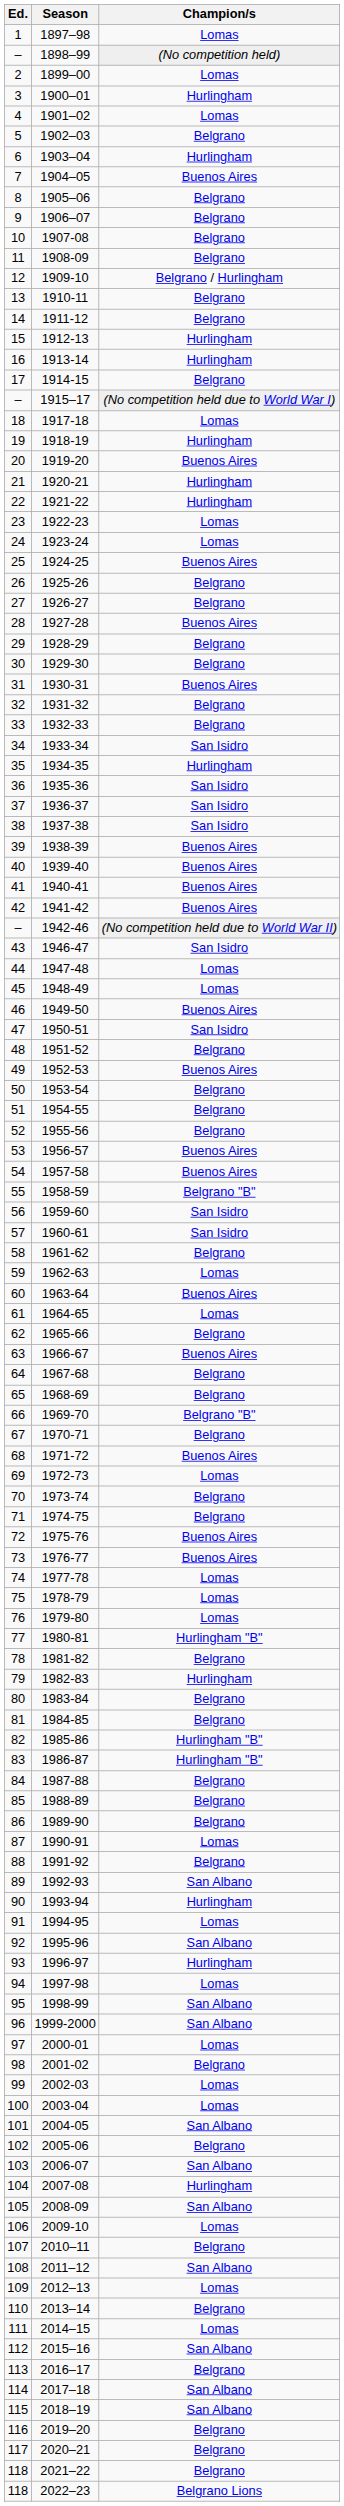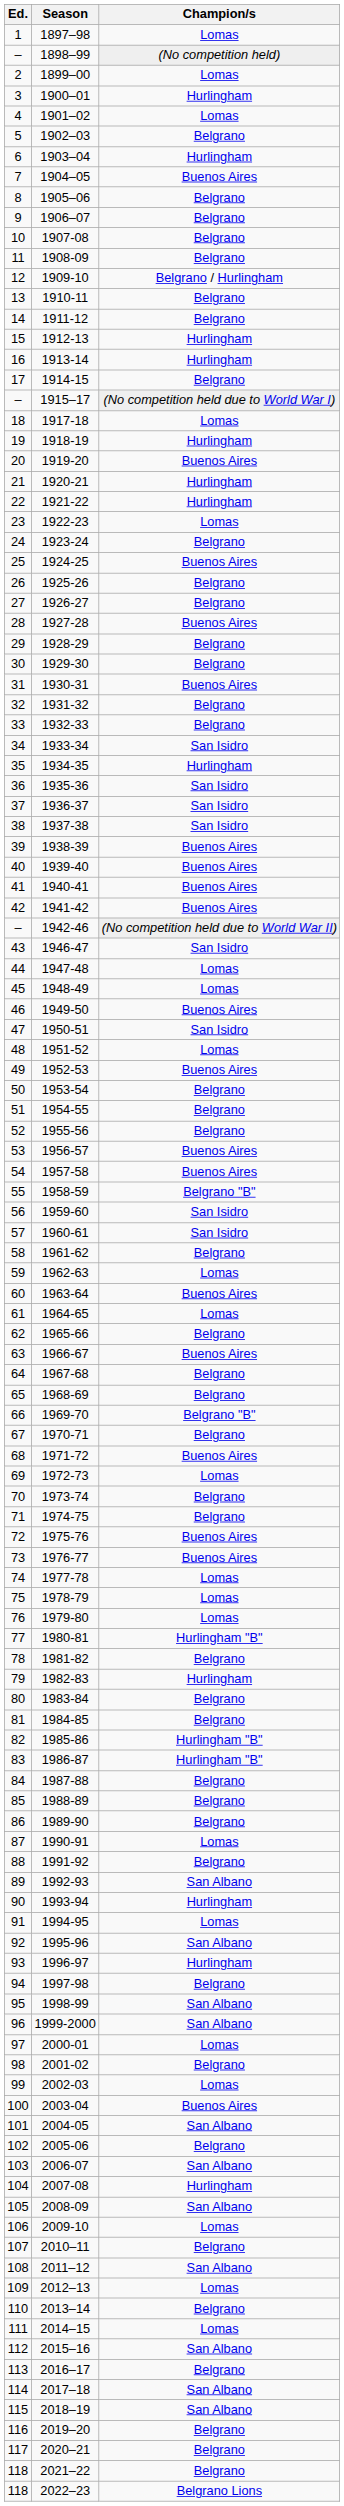1923-24 | Champion/s: Lomas -> Belgrano
1951-52 | Champion/s: Belgrano -> Lomas
1997-98 | Champion/s: Lomas -> Belgrano
2003-04 | Champion/s: Lomas -> Buenos Aires
